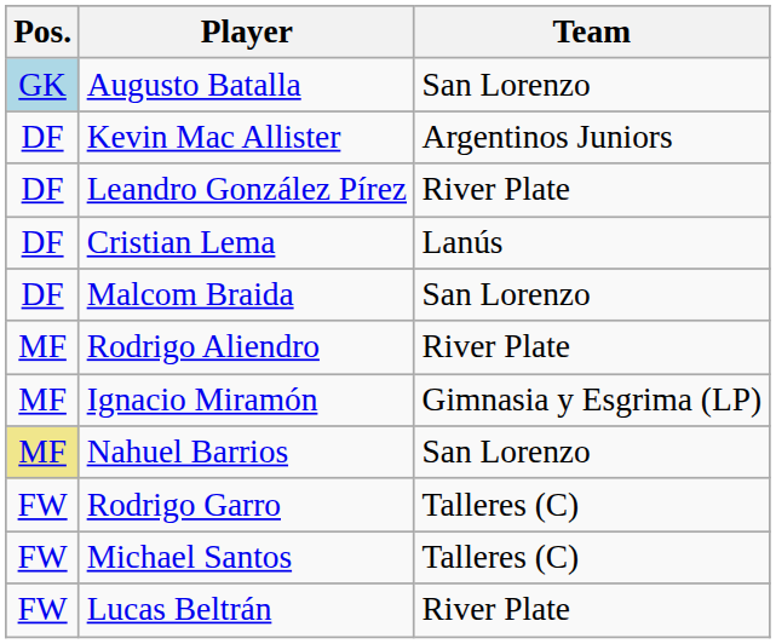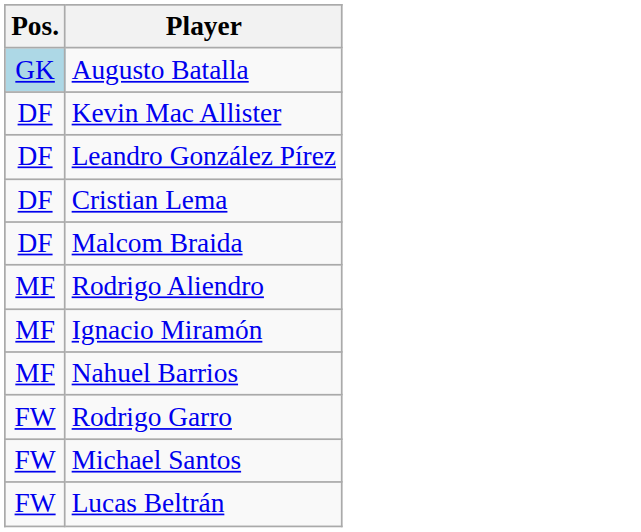- column: Team | San Lorenzo | Argentinos Juniors | River Plate | Lanús | San Lorenzo | River Plate | Gimnasia y Esgrima (LP) | San Lorenzo | Talleres (C) | Talleres (C) | River Plate
Nahuel Barrios | Pos.: khaki background -> no background
